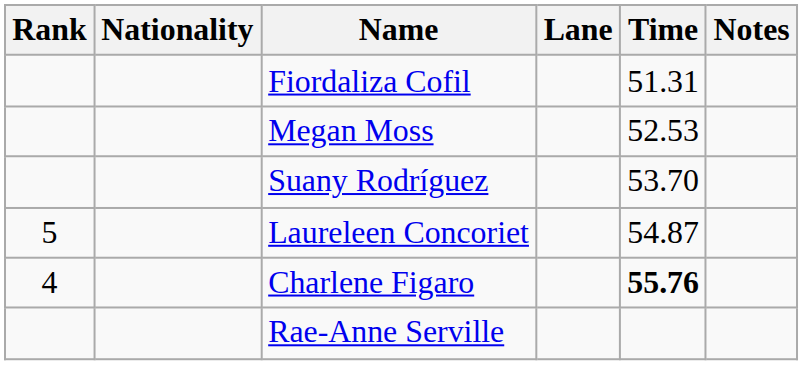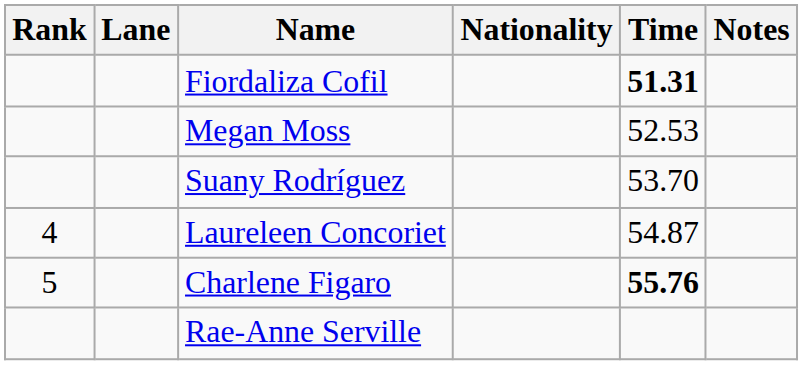columns swapped: Lane <-> Nationality
Fiordaliza Cofil | Time: normal -> bold
Laureleen Concoriet | Rank: 5 -> 4
Charlene Figaro | Rank: 4 -> 5
